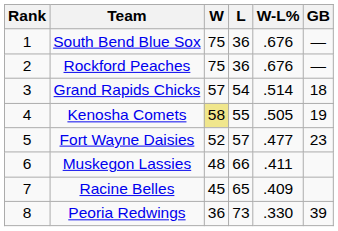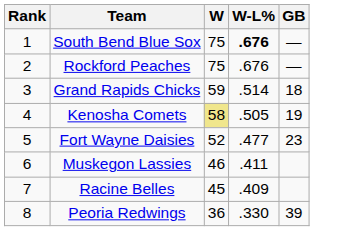- column: L | 36 | 36 | 54 | 55 | 57 | 66 | 65 | 73
South Bend Blue Sox | W-L%: normal -> bold
Grand Rapids Chicks | W: 57 -> 59
Muskegon Lassies | W: 48 -> 46
